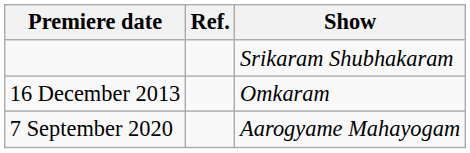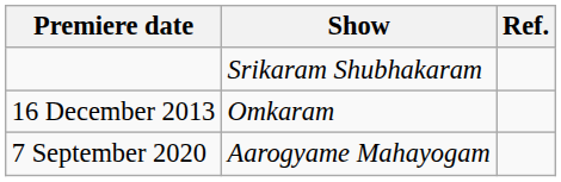columns swapped: Show <-> Ref.
